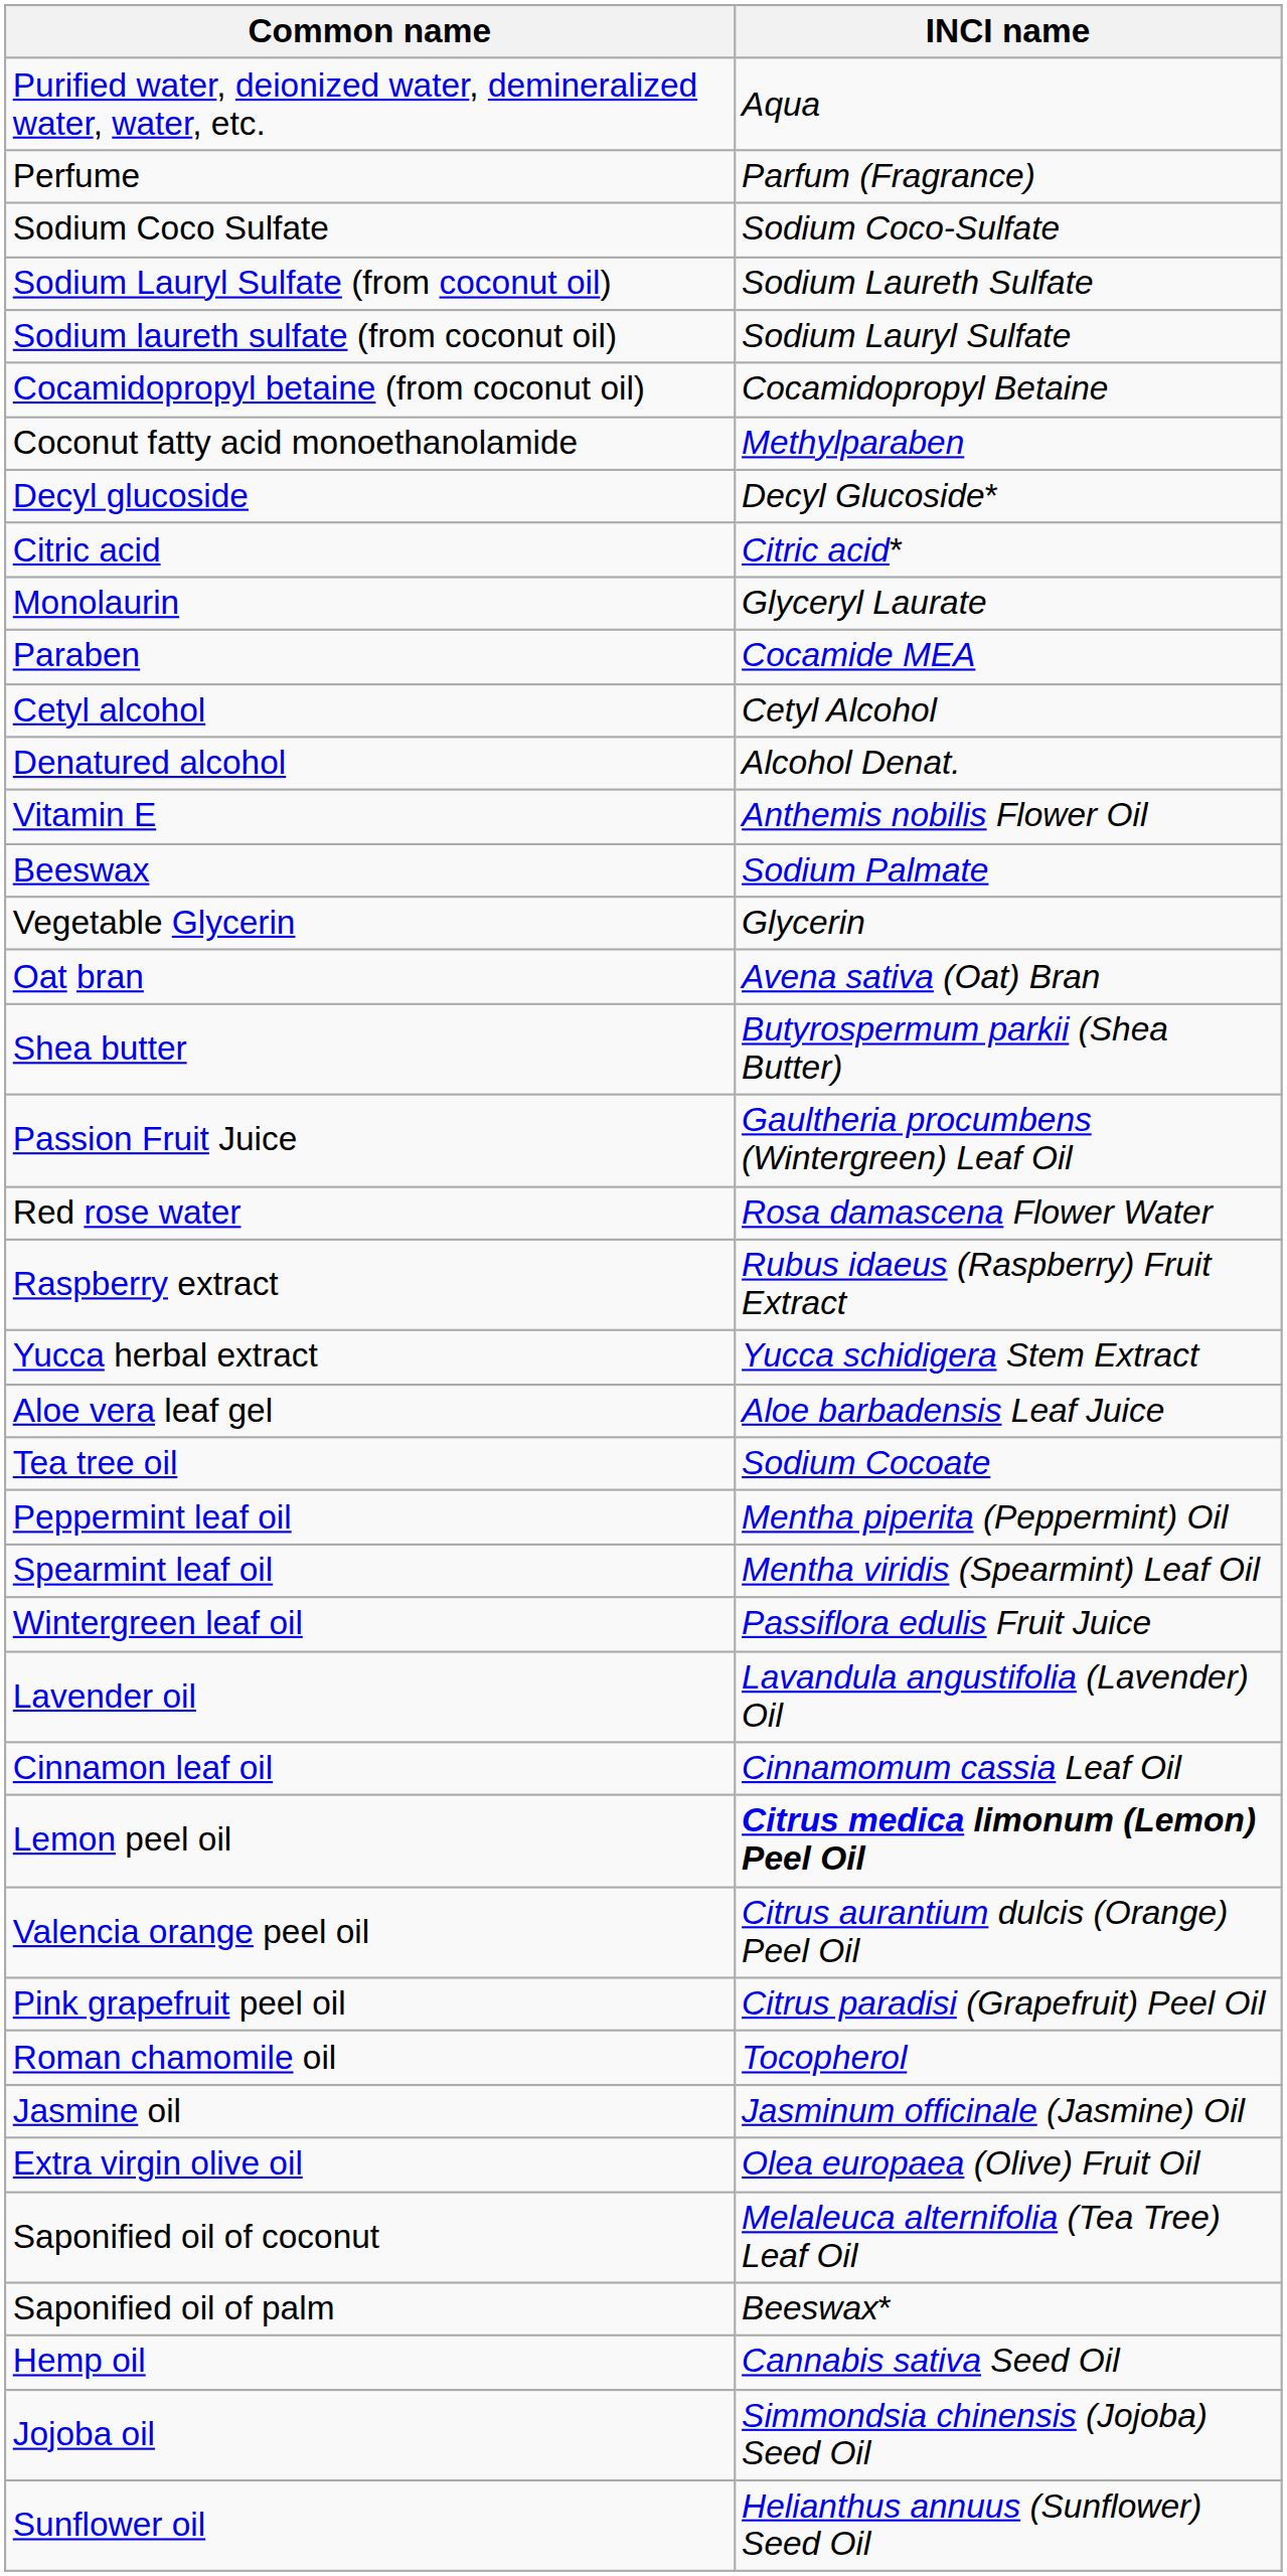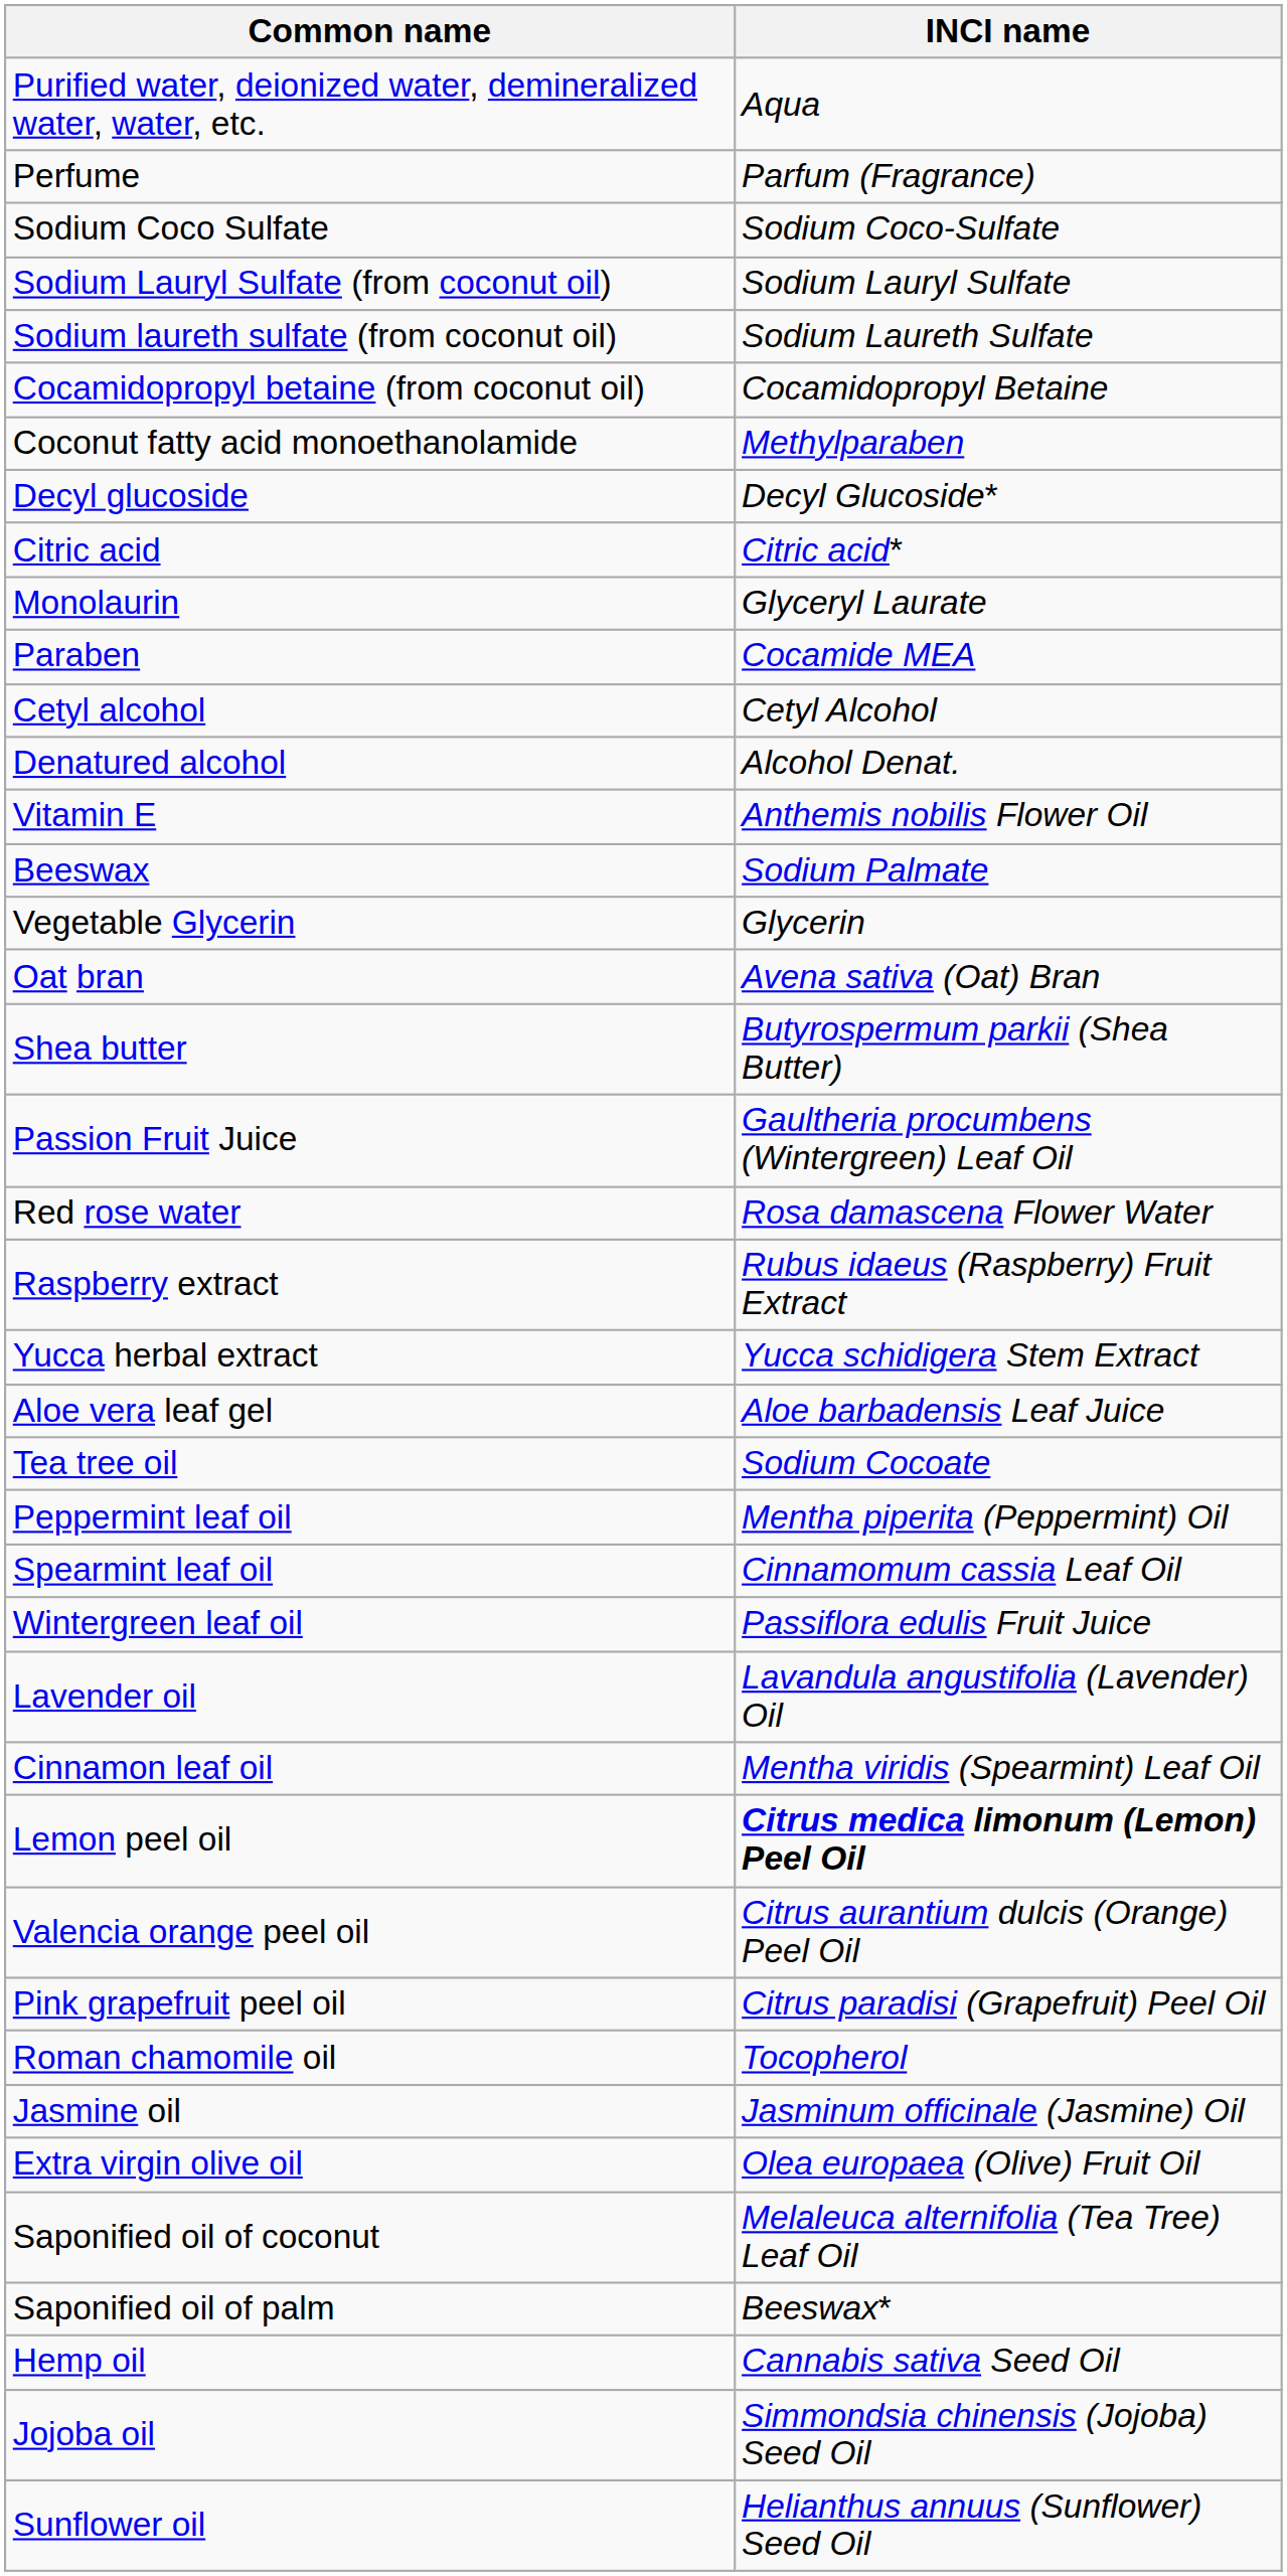Sodium Lauryl Sulfate (from coconut oil) | INCI name: Sodium Laureth Sulfate -> Sodium Lauryl Sulfate
Sodium laureth sulfate (from coconut oil) | INCI name: Sodium Lauryl Sulfate -> Sodium Laureth Sulfate
Spearmint leaf oil | INCI name: Mentha viridis (Spearmint) Leaf Oil -> Cinnamomum cassia Leaf Oil
Cinnamon leaf oil | INCI name: Cinnamomum cassia Leaf Oil -> Mentha viridis (Spearmint) Leaf Oil
